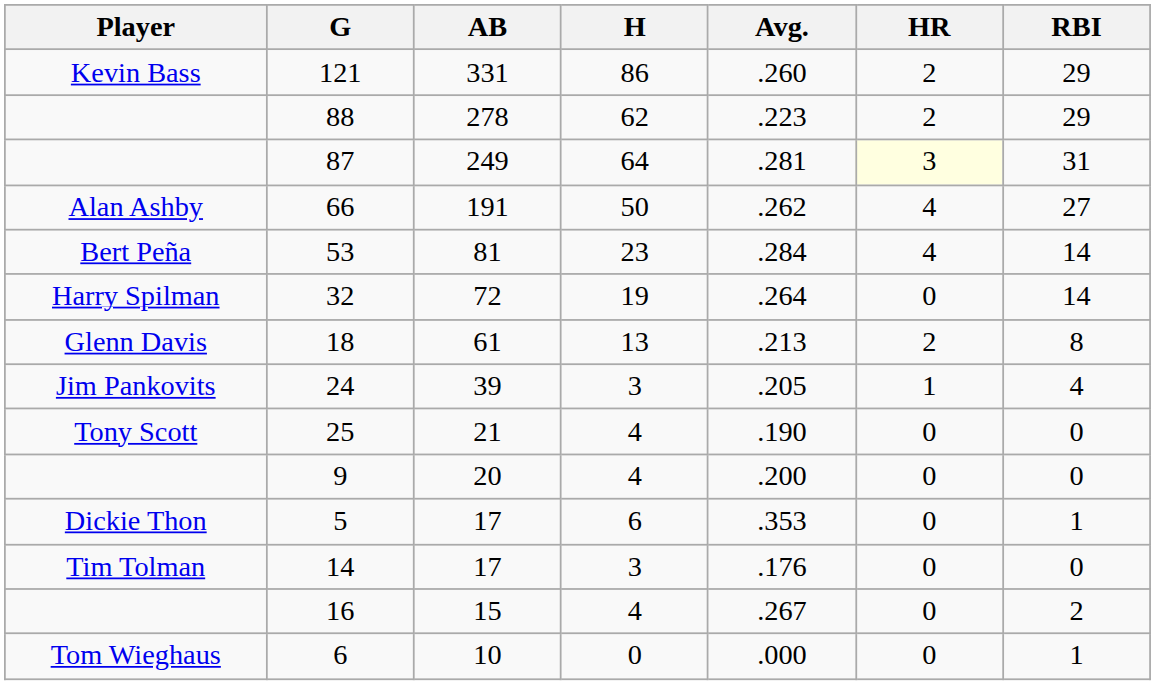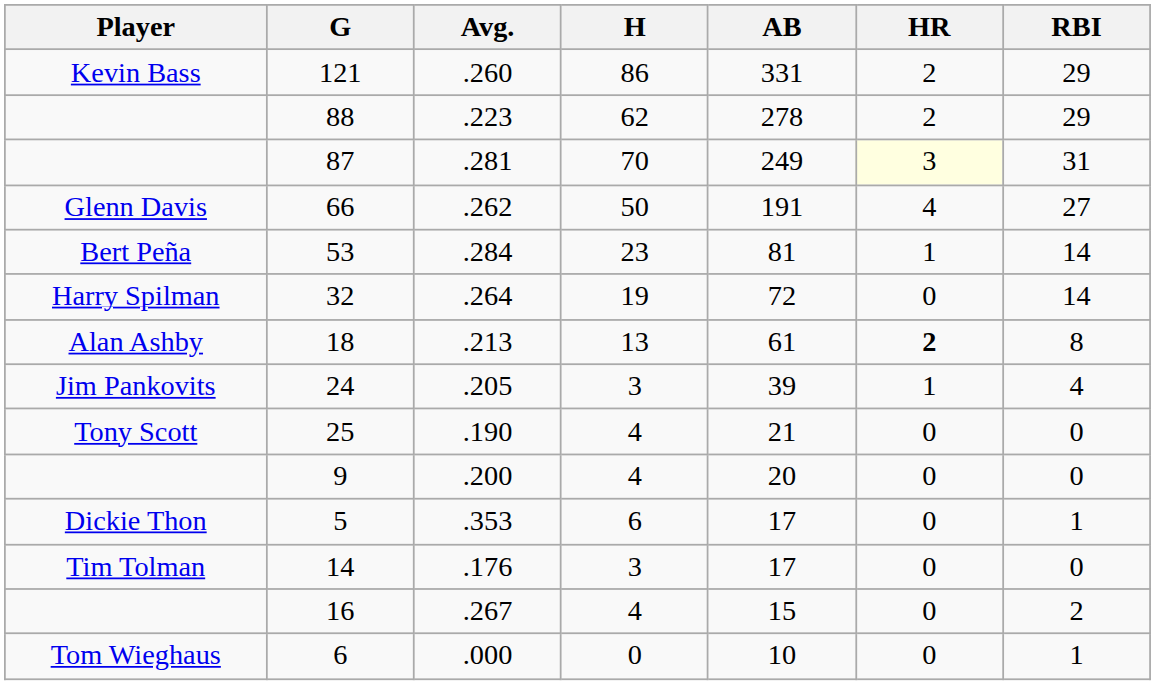columns swapped: AB <-> Avg.
87 | H: 64 -> 70
66 | Player: Alan Ashby -> Glenn Davis
53 | HR: 4 -> 1
18 | Player: Glenn Davis -> Alan Ashby
18 | HR: normal -> bold
